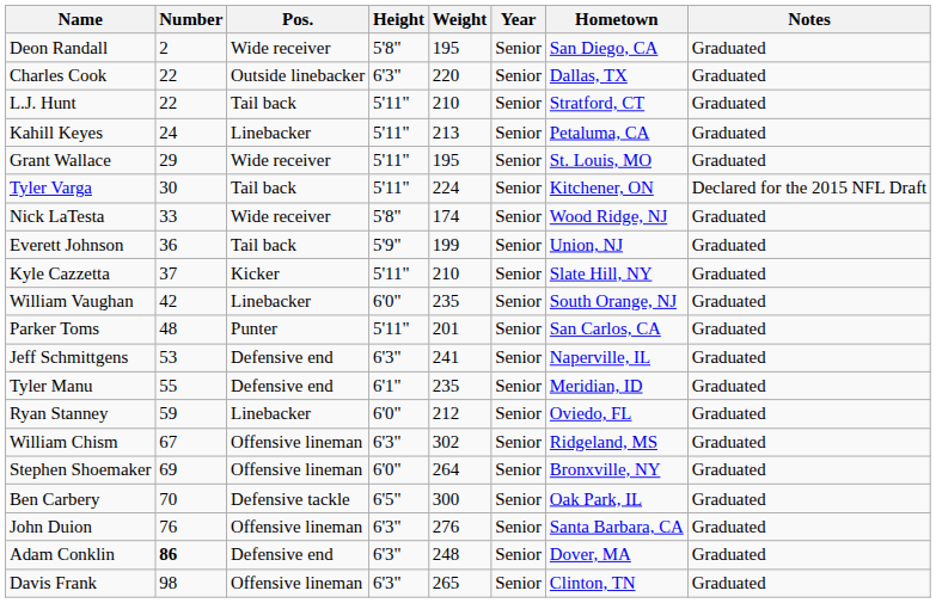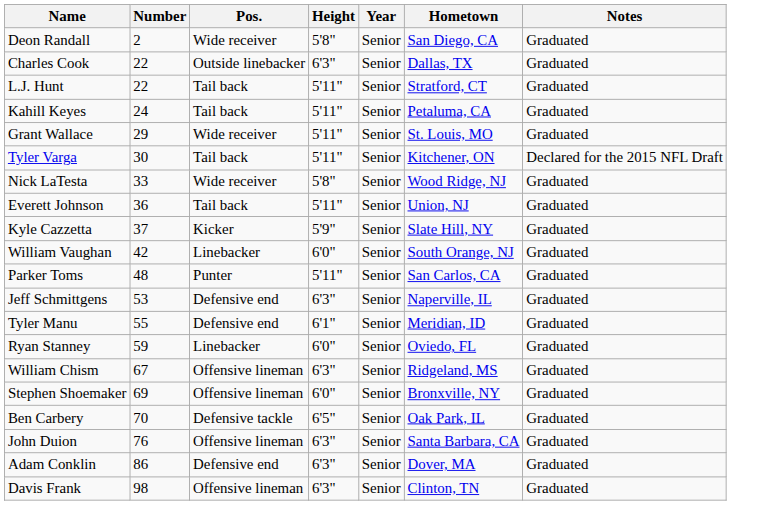- column: Weight | 195 | 220 | 210 | 213 | 195 | 224 | 174 | 199 | 210 | 235 | 201 | 241 | 235 | 212 | 302 | 264 | 300 | 276 | 248 | 265
Kahill Keyes | Pos.: Linebacker -> Tail back
Everett Johnson | Height: 5'9" -> 5'11"
Kyle Cazzetta | Height: 5'11" -> 5'9"
Adam Conklin | Number: bold -> normal
